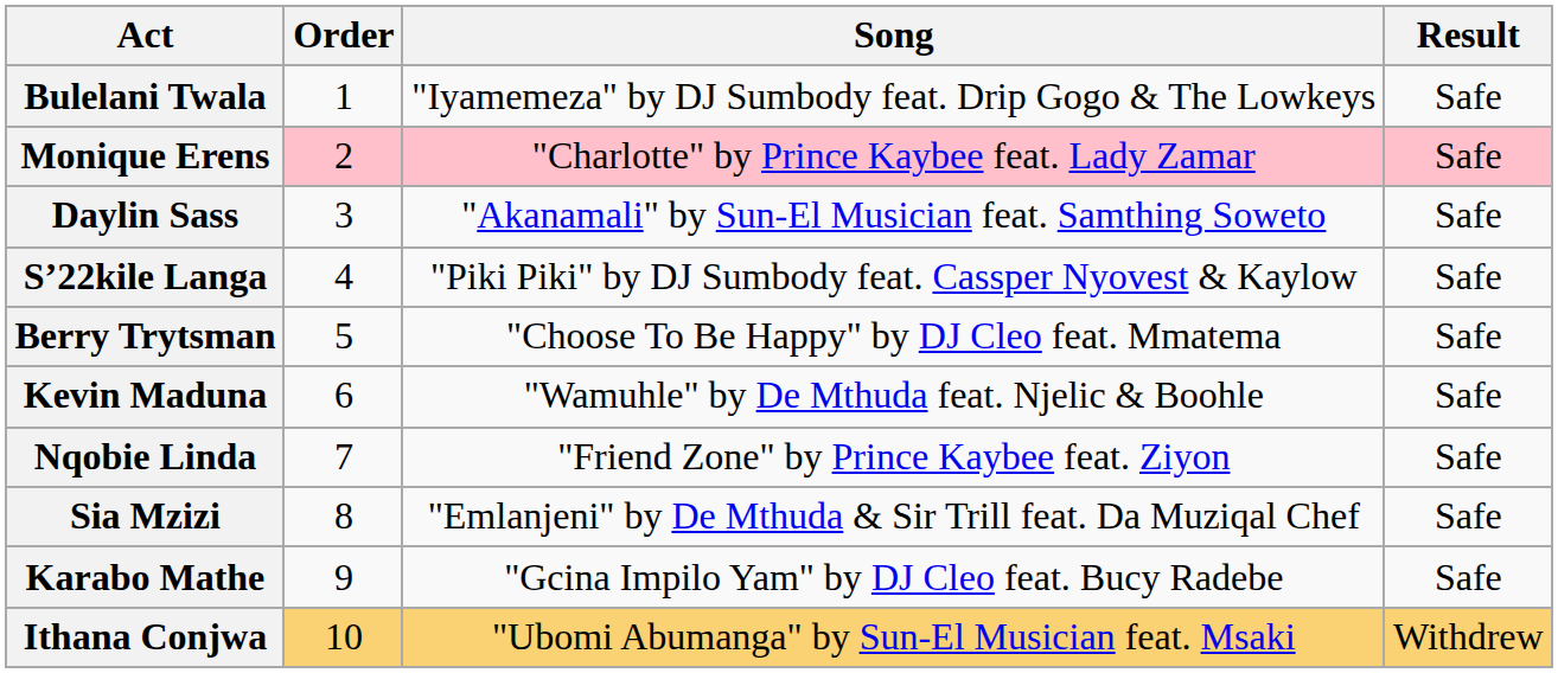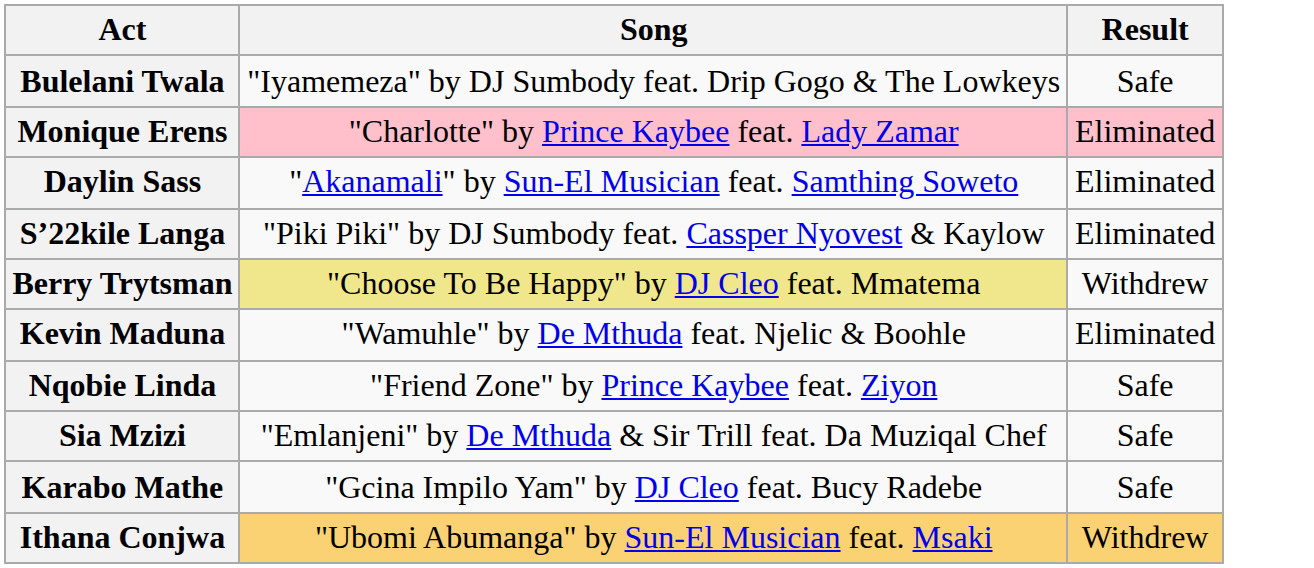- column: Order | 1 | 2 | 3 | 4 | 5 | 6 | 7 | 8 | 9 | 10
Monique Erens | Result: Safe -> Eliminated
Daylin Sass | Result: Safe -> Eliminated
S’22kile Langa | Result: Safe -> Eliminated
Berry Trytsman | Song: no background -> khaki background
Berry Trytsman | Result: Safe -> Withdrew
Kevin Maduna | Result: Safe -> Eliminated
